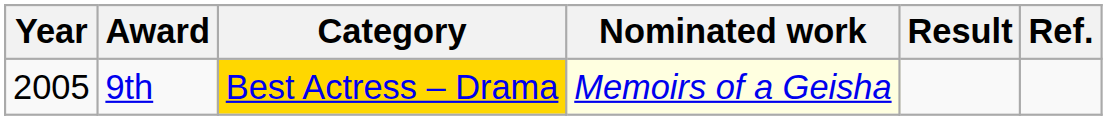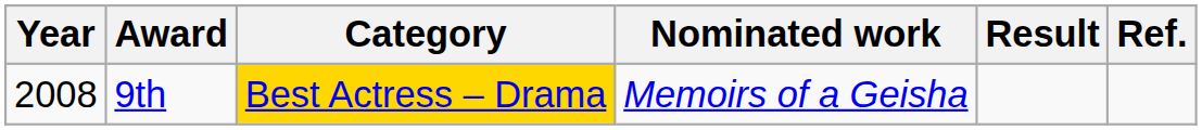9th | Year: 2005 -> 2008
9th | Nominated work: lightyellow background -> no background
